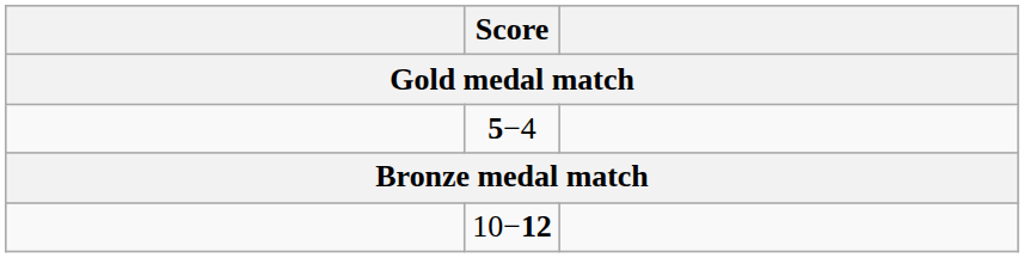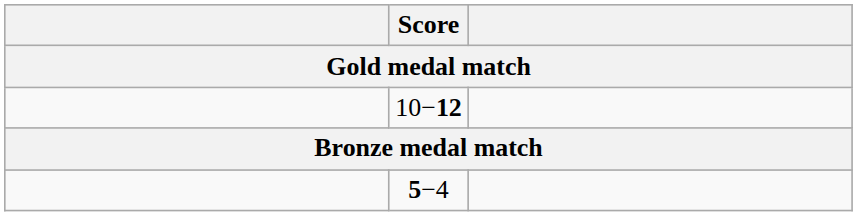rows swapped: 5−4 <-> 10−12
